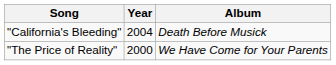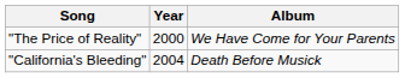rows swapped: "The Price of Reality" <-> "California's Bleeding"
